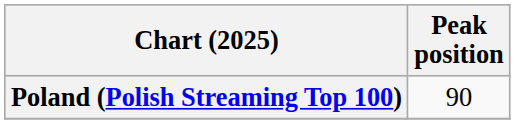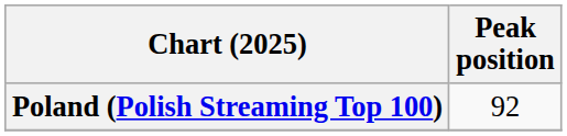Poland (Polish Streaming Top 100) | Peak position: 90 -> 92
